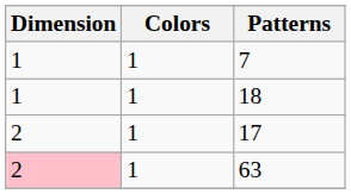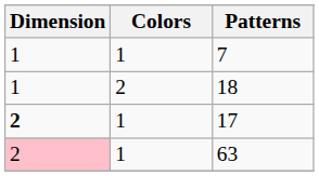18 | Colors: 1 -> 2
17 | Dimension: normal -> bold
